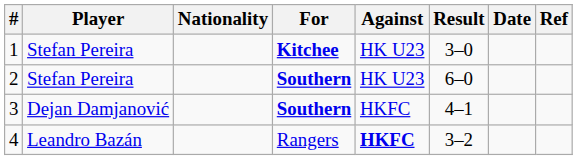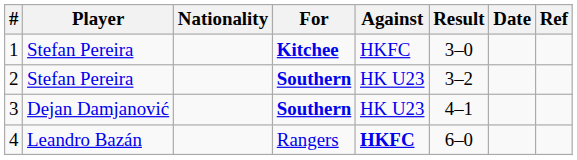1 | Against: HK U23 -> HKFC
2 | Result: 6–0 -> 3–2
3 | Against: HKFC -> HK U23
4 | Result: 3–2 -> 6–0
